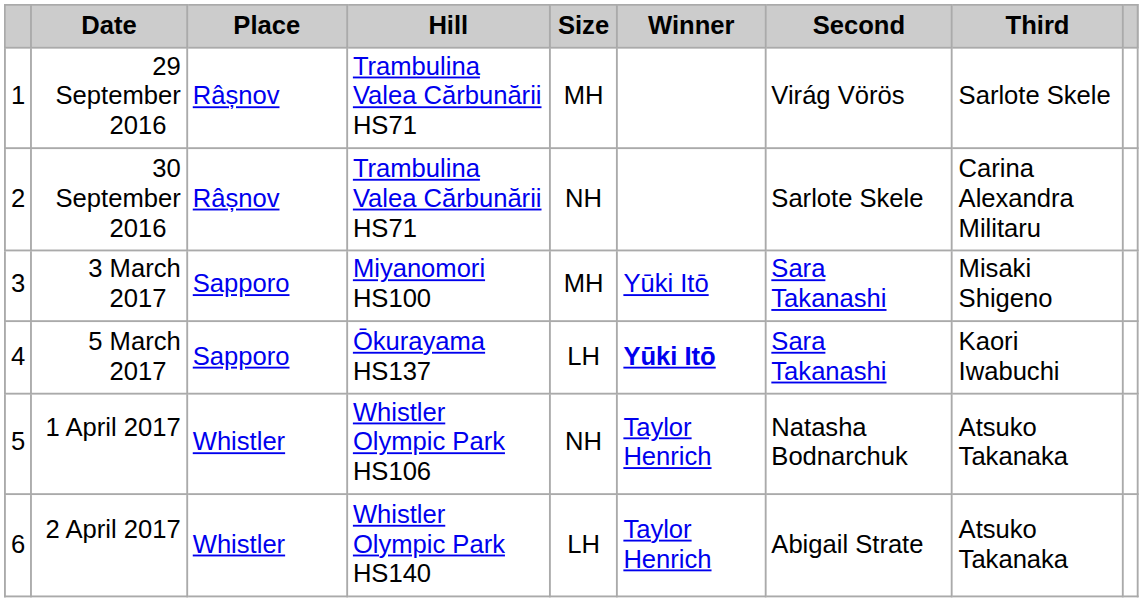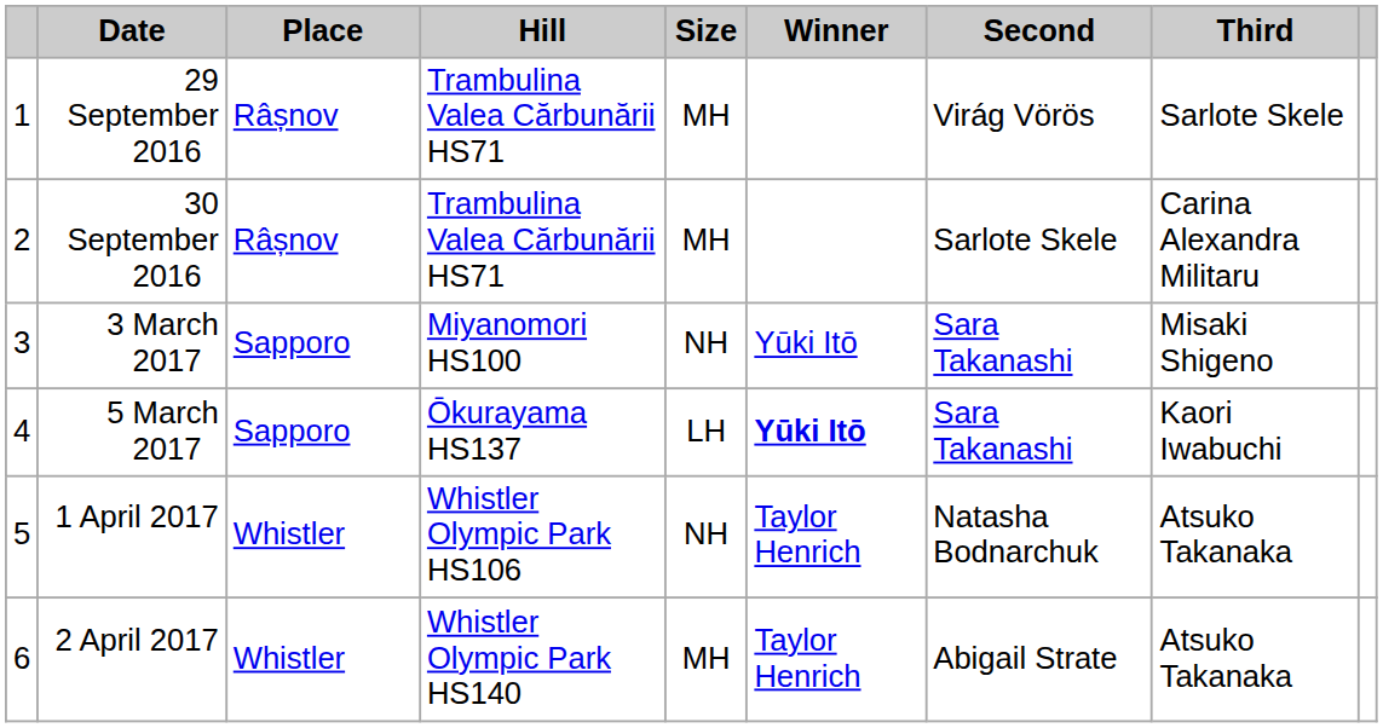30 September 2016 | Size: NH -> MH
3 March 2017 | Size: MH -> NH
2 April 2017 | Size: LH -> MH
